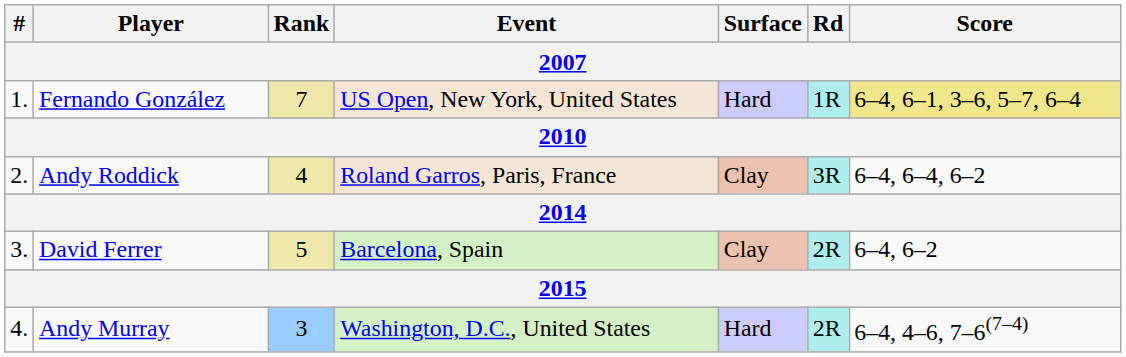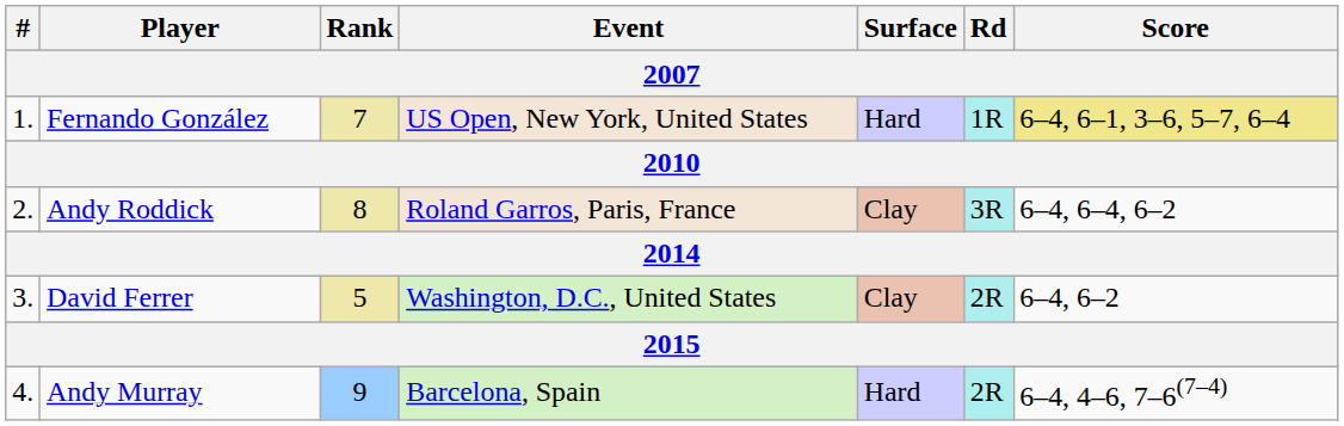Andy Roddick | Rank: 4 -> 8
David Ferrer | Event: Barcelona, Spain -> Washington, D.C., United States
Andy Murray | Rank: 3 -> 9
Andy Murray | Event: Washington, D.C., United States -> Barcelona, Spain
